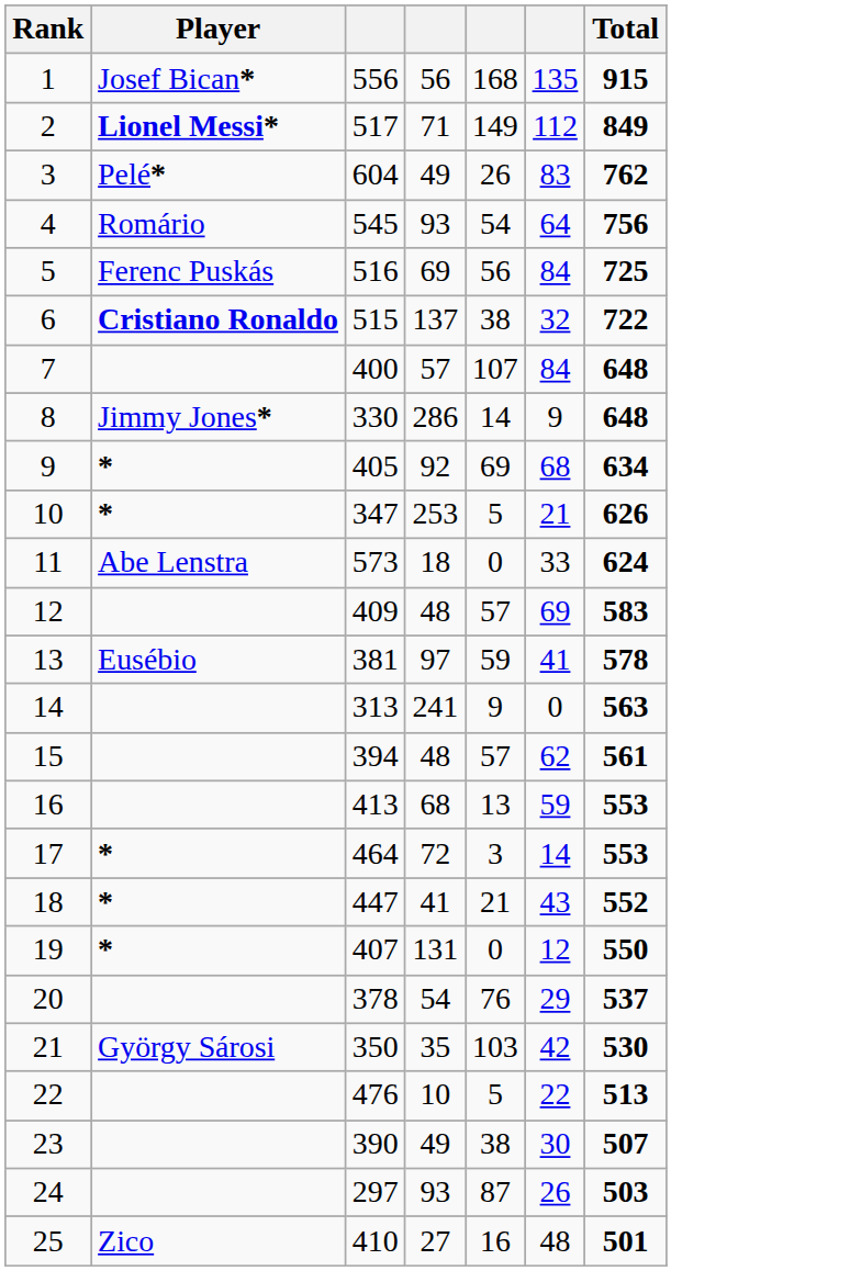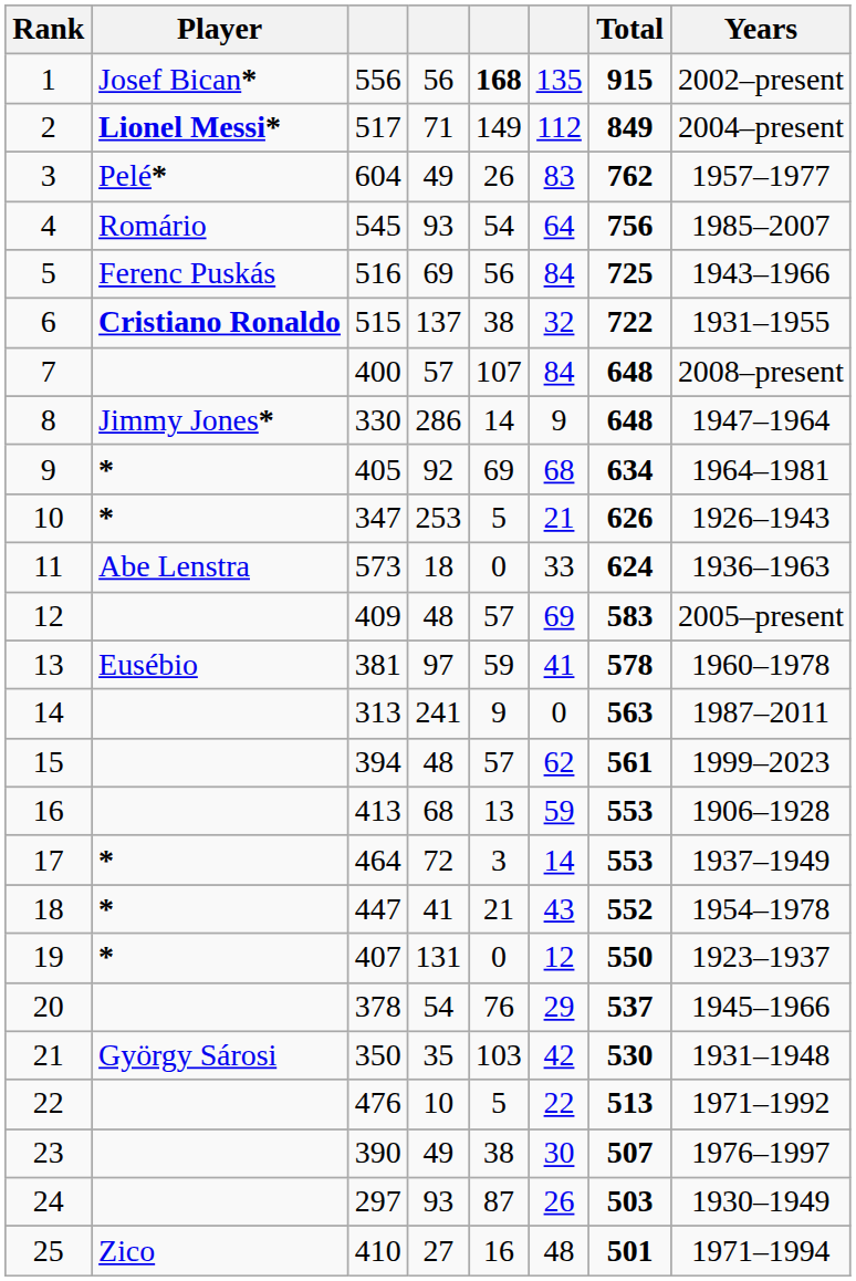+ column: Years | 2002–present | 2004–present | 1957–1977 | 1985–2007 | 1943–1966 | 1931–1955 | 2008–present | 1947–1964 | 1964–1981 | 1926–1943 | 1936–1963 | 2005–present | 1960–1978 | 1987–2011 | 1999–2023 | 1906–1928 | 1937–1949 | 1954–1978 | 1923–1937 | 1945–1966 | 1931–1948 | 1971–1992 | 1976–1997 | 1930–1949 | 1971–1994
1 | column 5: normal -> bold
